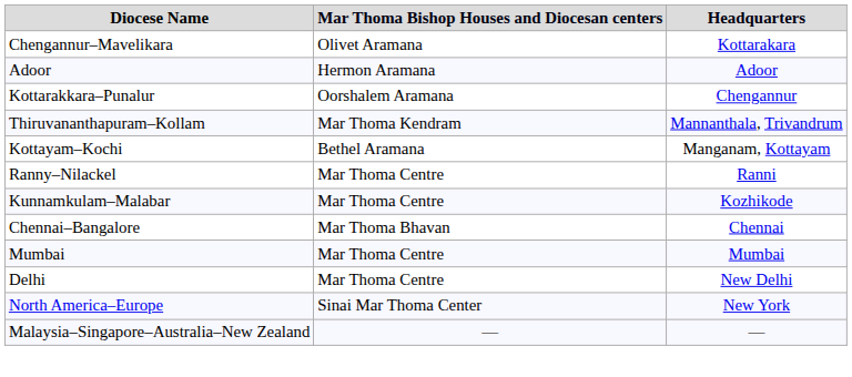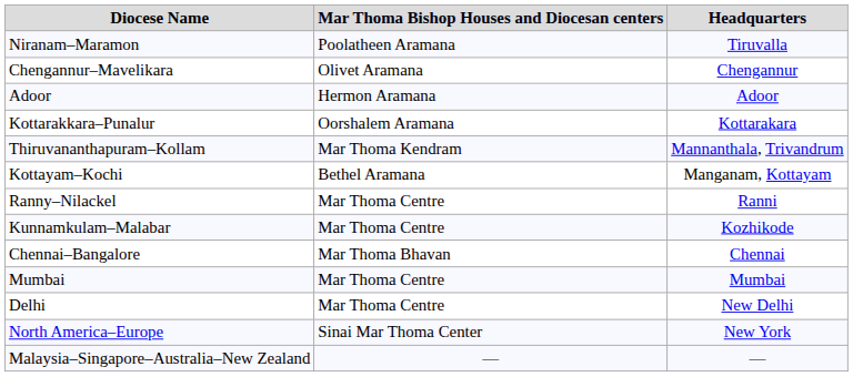+ row: Niranam–Maramon | Poolatheen Aramana | Tiruvalla
Chengannur–Mavelikara | Headquarters: Kottarakara -> Chengannur
Kottarakkara–Punalur | Headquarters: Chengannur -> Kottarakara
